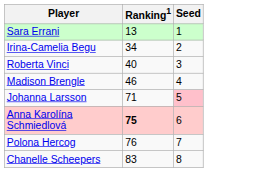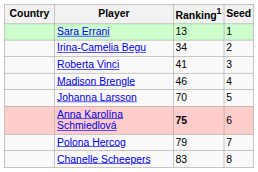+ column: Country
Roberta Vinci | Ranking1: 40 -> 41
Johanna Larsson | Ranking1: 71 -> 70
Johanna Larsson | Seed: pink background -> no background
Polona Hercog | Ranking1: 76 -> 79
